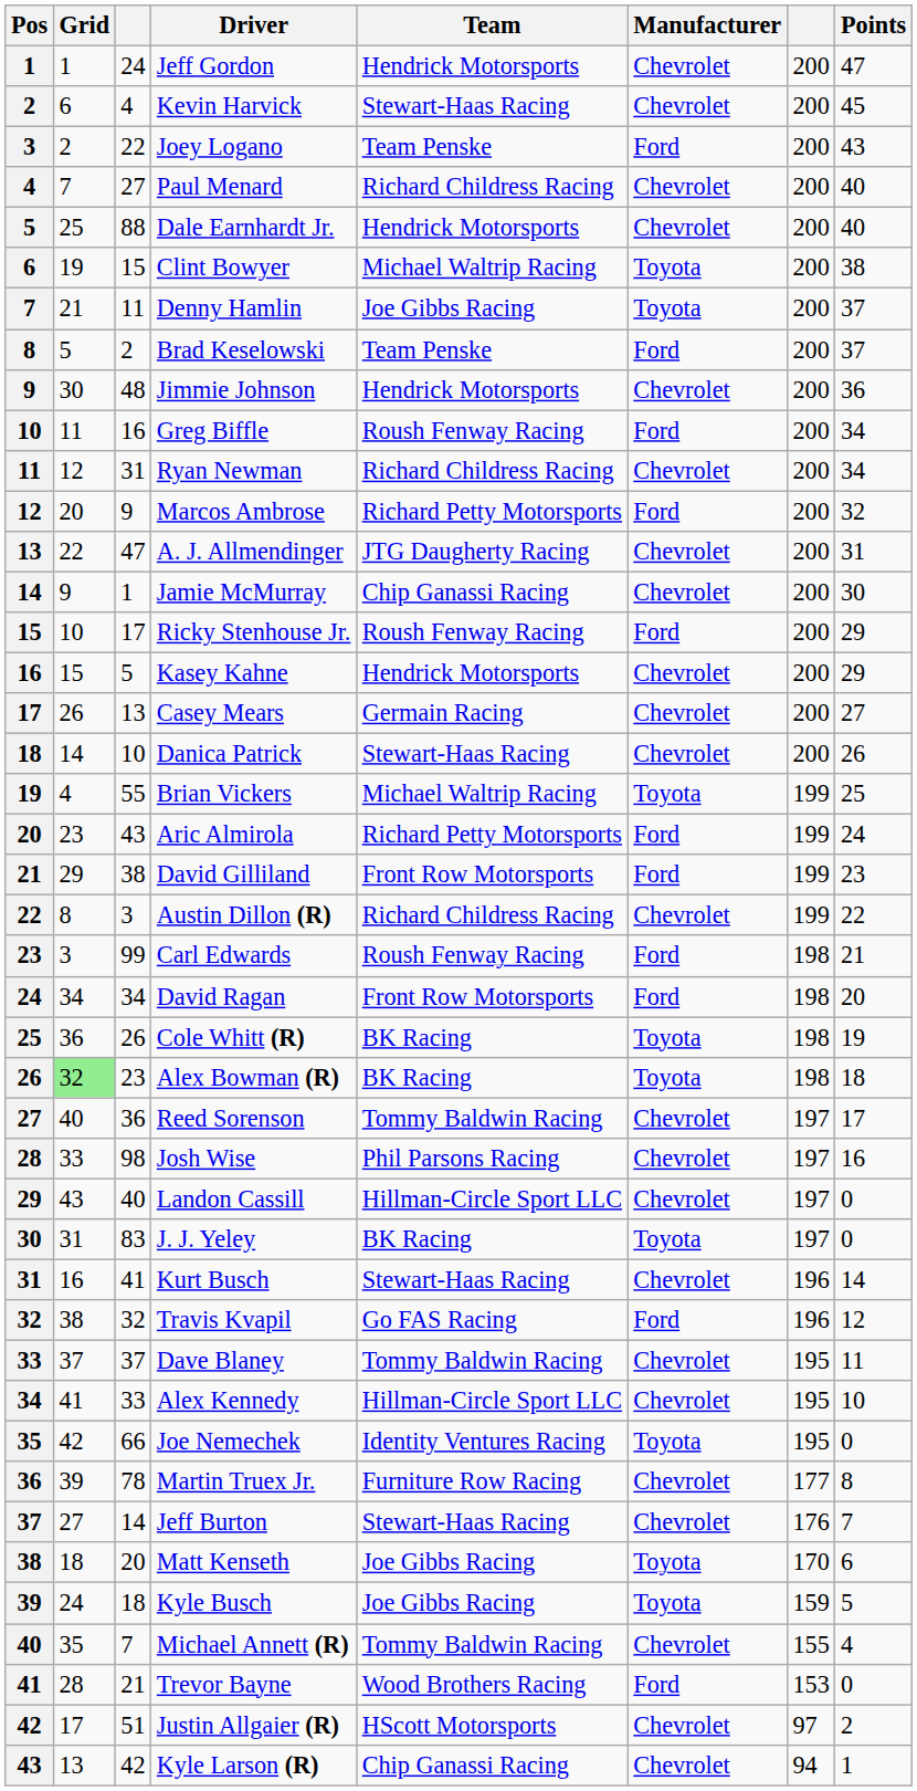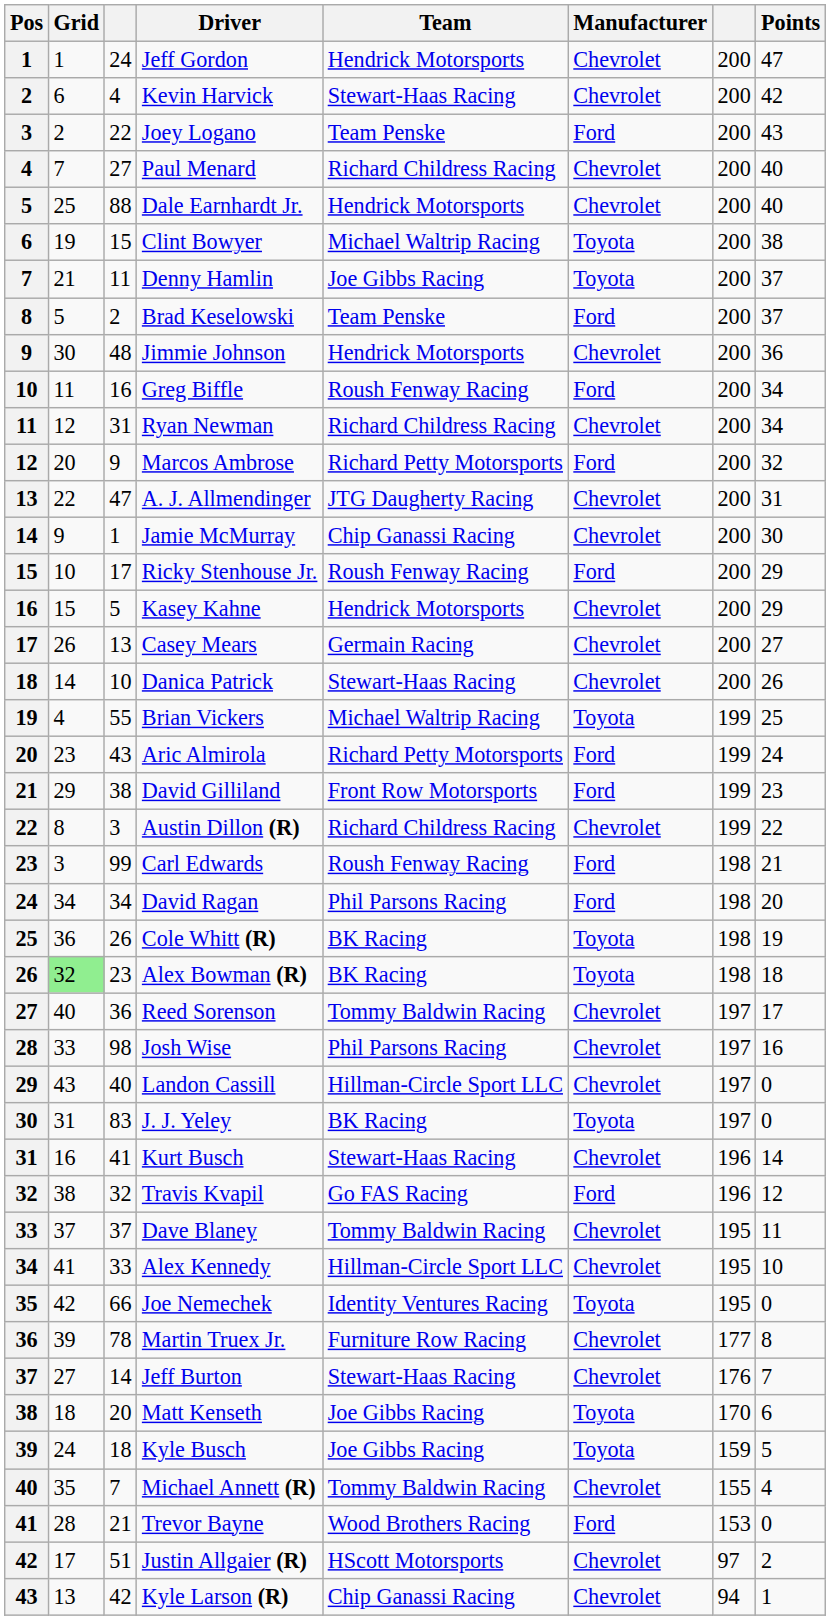Kevin Harvick | Points: 45 -> 42
David Ragan | Team: Front Row Motorsports -> Phil Parsons Racing
